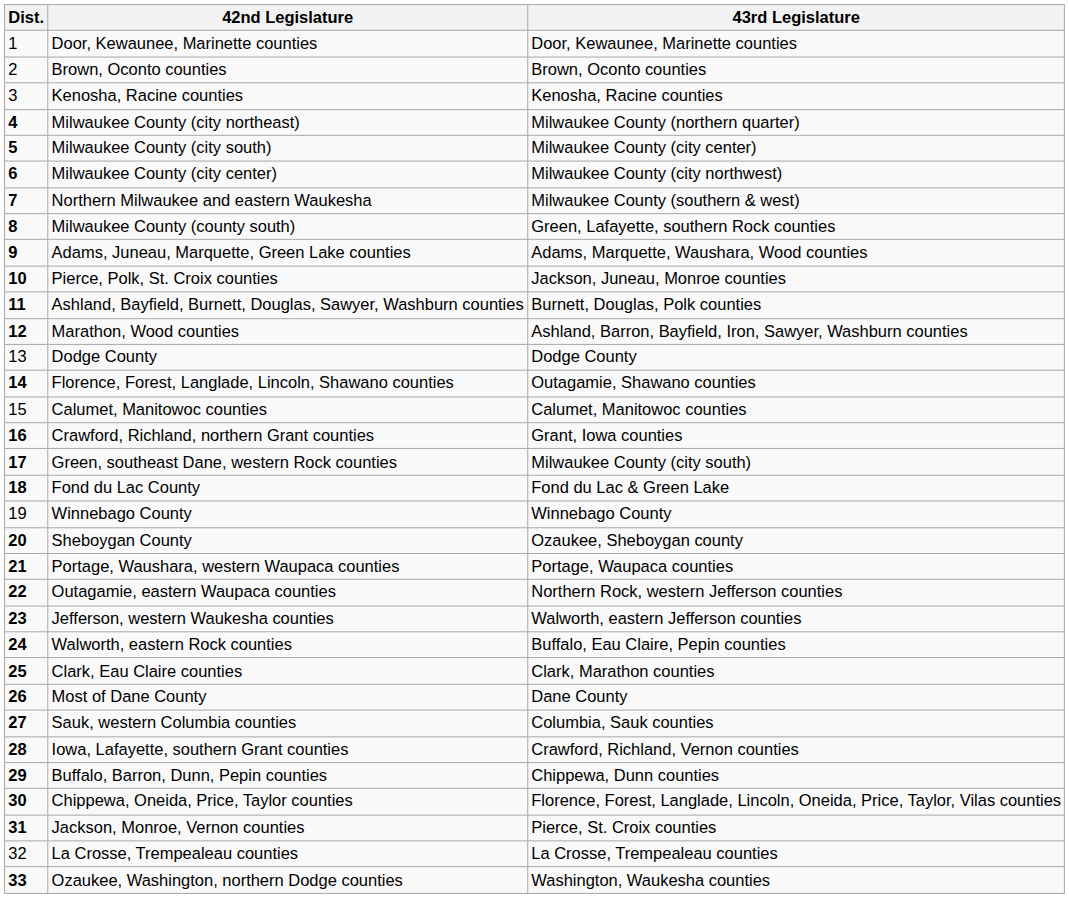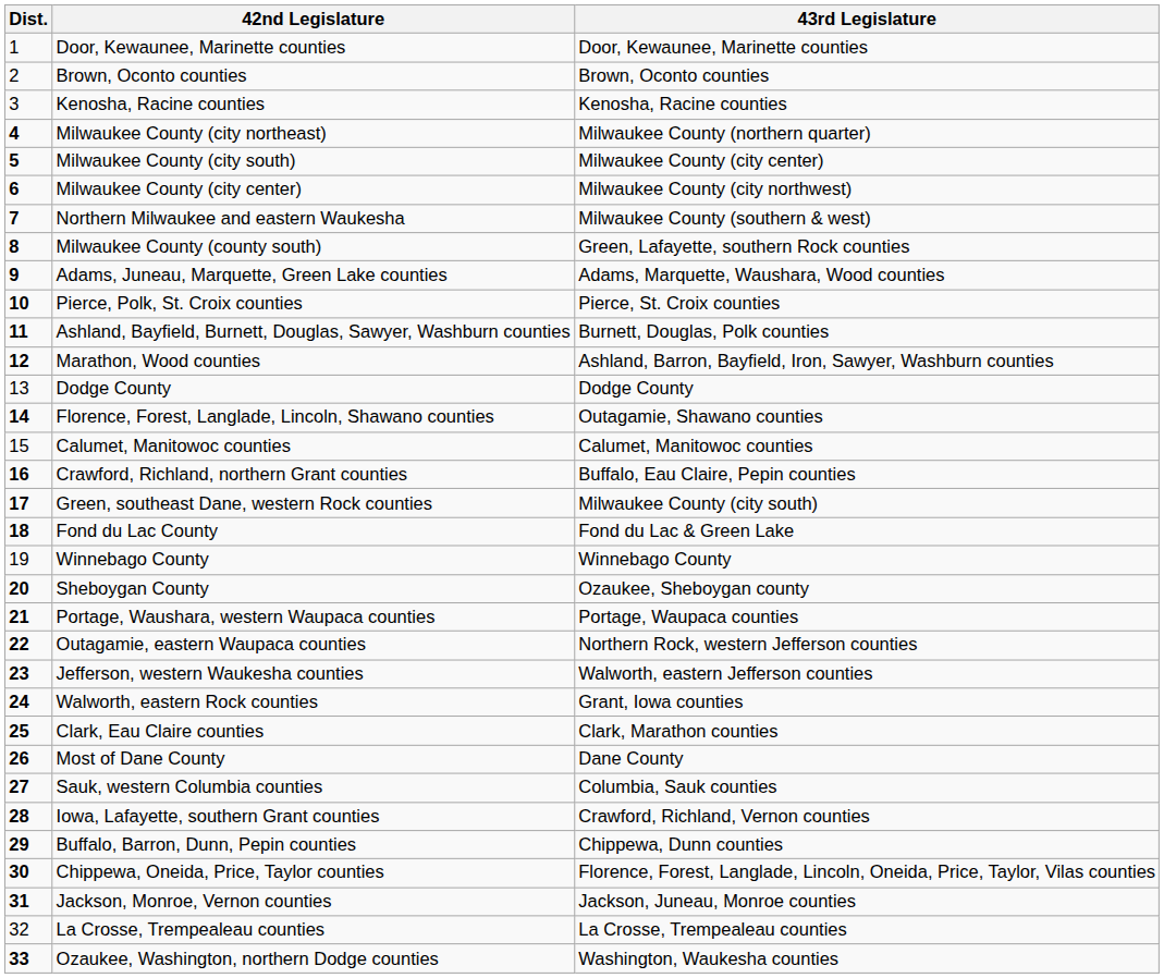Pierce, Polk, St. Croix counties | 43rd Legislature: Jackson, Juneau, Monroe counties -> Pierce, St. Croix counties
Crawford, Richland, northern Grant counties | 43rd Legislature: Grant, Iowa counties -> Buffalo, Eau Claire, Pepin counties
Walworth, eastern Rock counties | 43rd Legislature: Buffalo, Eau Claire, Pepin counties -> Grant, Iowa counties
Jackson, Monroe, Vernon counties | 43rd Legislature: Pierce, St. Croix counties -> Jackson, Juneau, Monroe counties
